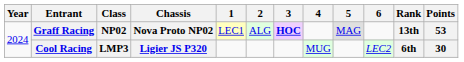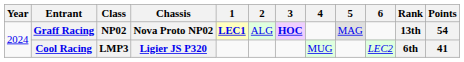Graff Racing | 1: normal -> bold
Graff Racing | Points: 53 -> 54
Cool Racing | Points: 30 -> 41
